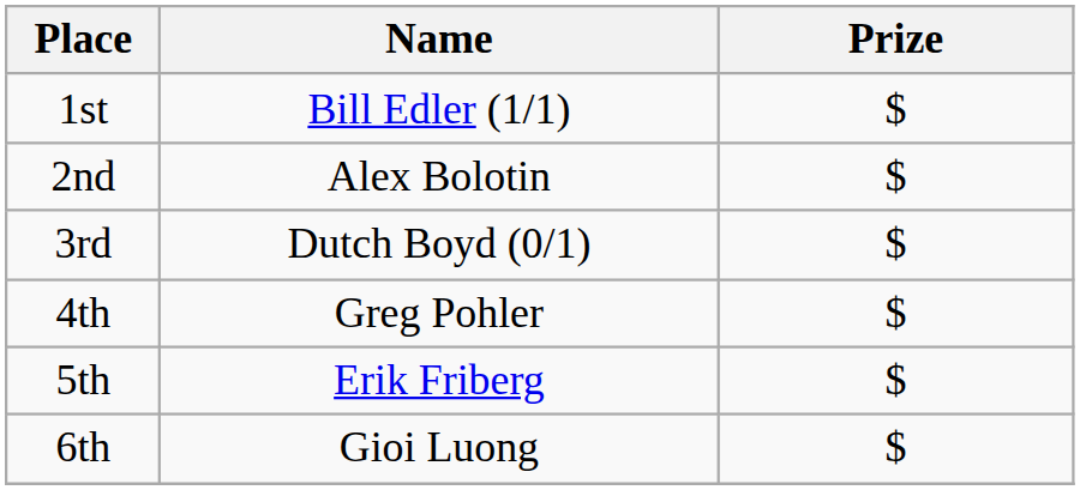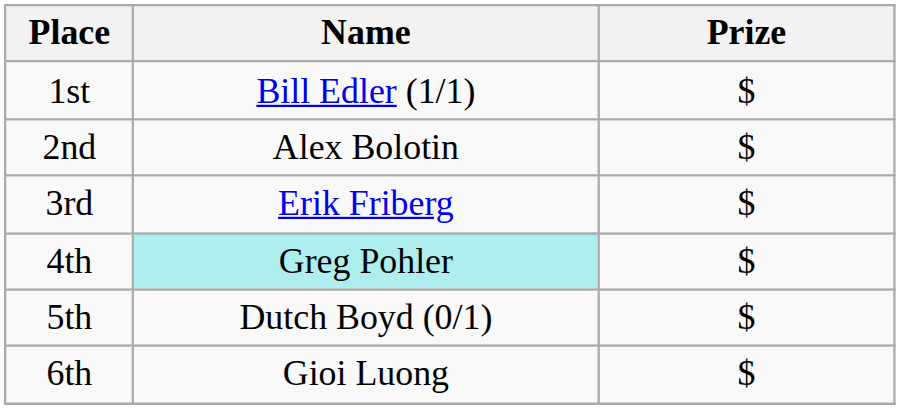3rd | Name: Dutch Boyd (0/1) -> Erik Friberg
4th | Name: no background -> paleturquoise background
5th | Name: Erik Friberg -> Dutch Boyd (0/1)
